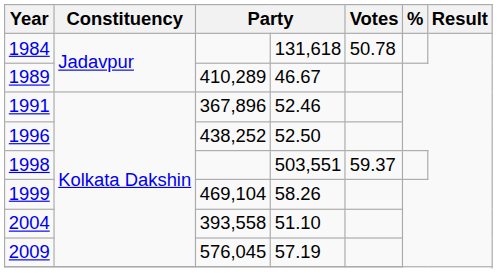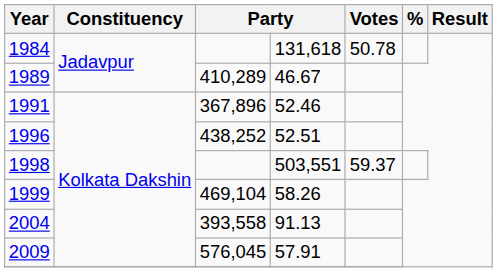1996 | column 4: 52.50 -> 52.51
2004 | column 4: 51.10 -> 91.13
2009 | column 4: 57.19 -> 57.91
